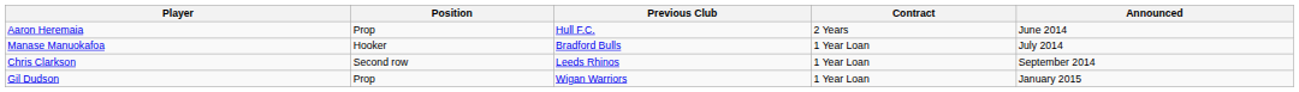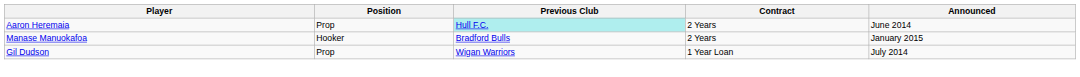Aaron Heremaia | Previous Club: no background -> paleturquoise background
Manase Manuokafoa | Contract: 1 Year Loan -> 2 Years
Manase Manuokafoa | Announced: July 2014 -> January 2015
- row: Chris Clarkson | Second row | Leeds Rhinos | 1 Year Loan | September 2014
Gil Dudson | Announced: January 2015 -> July 2014
